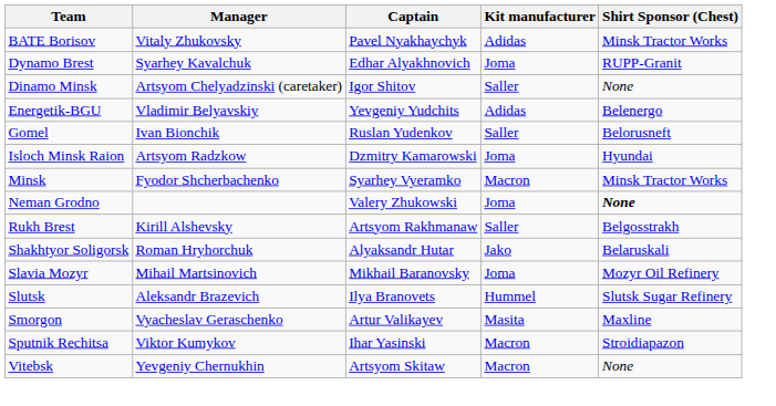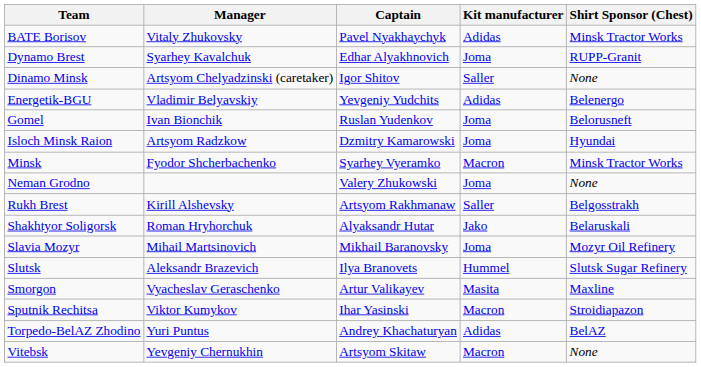Gomel | Kit manufacturer: Saller -> Joma
Neman Grodno | Shirt Sponsor (Chest): bold -> normal
+ row: Torpedo-BelAZ Zhodino | Yuri Puntus | Andrey Khachaturyan | Adidas | BelAZ
